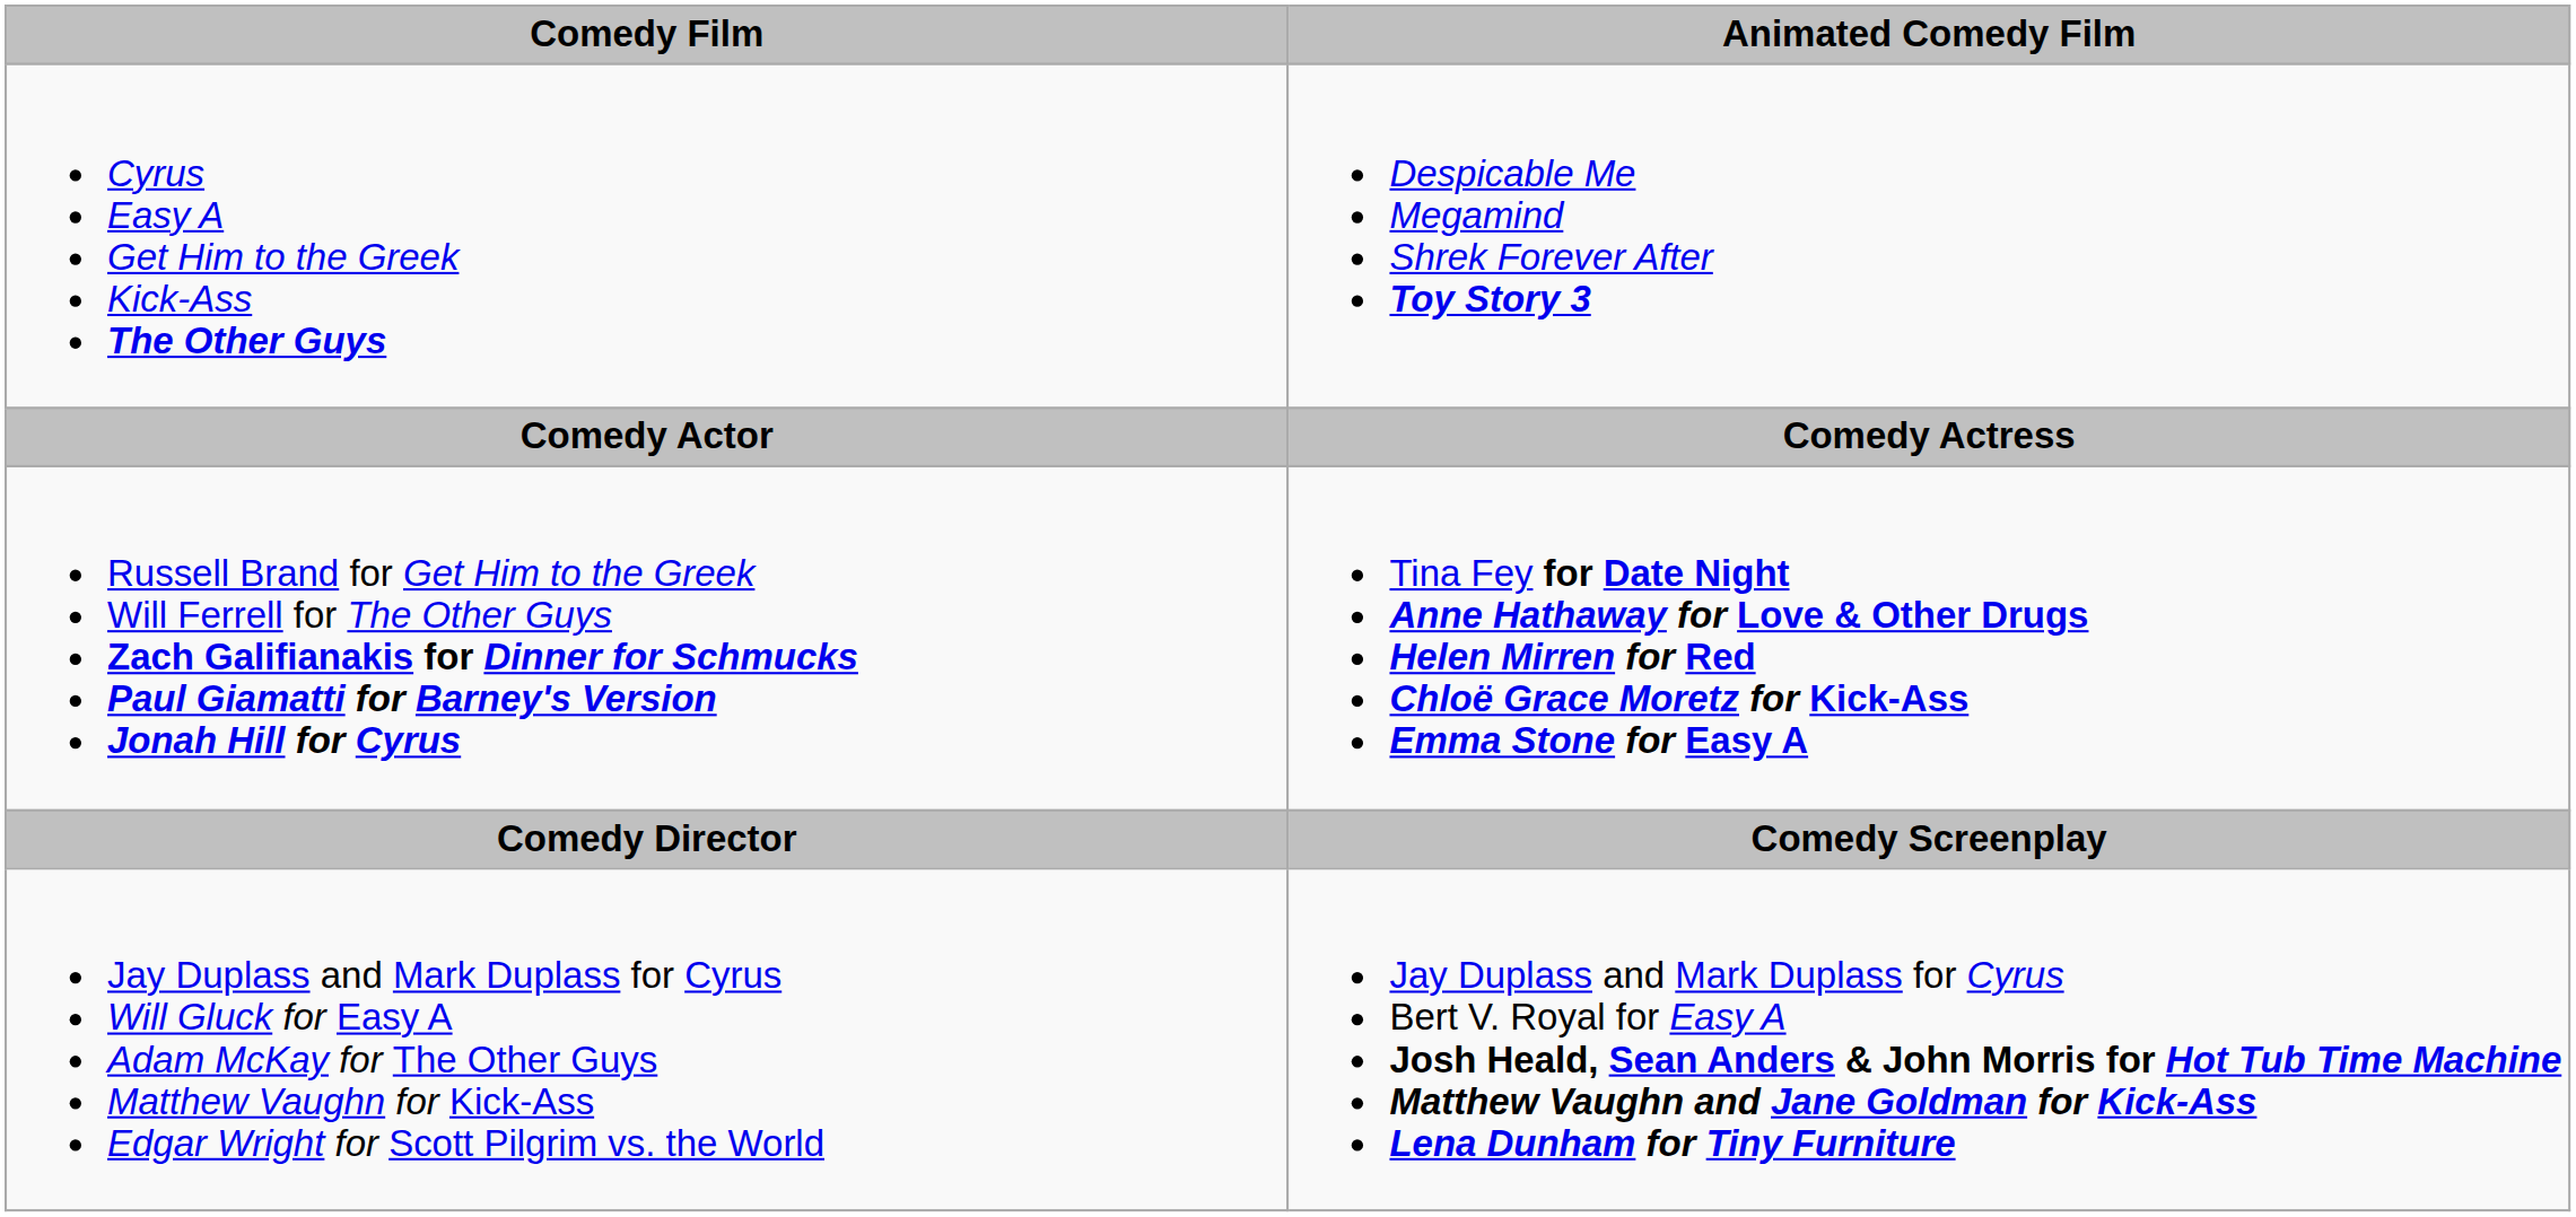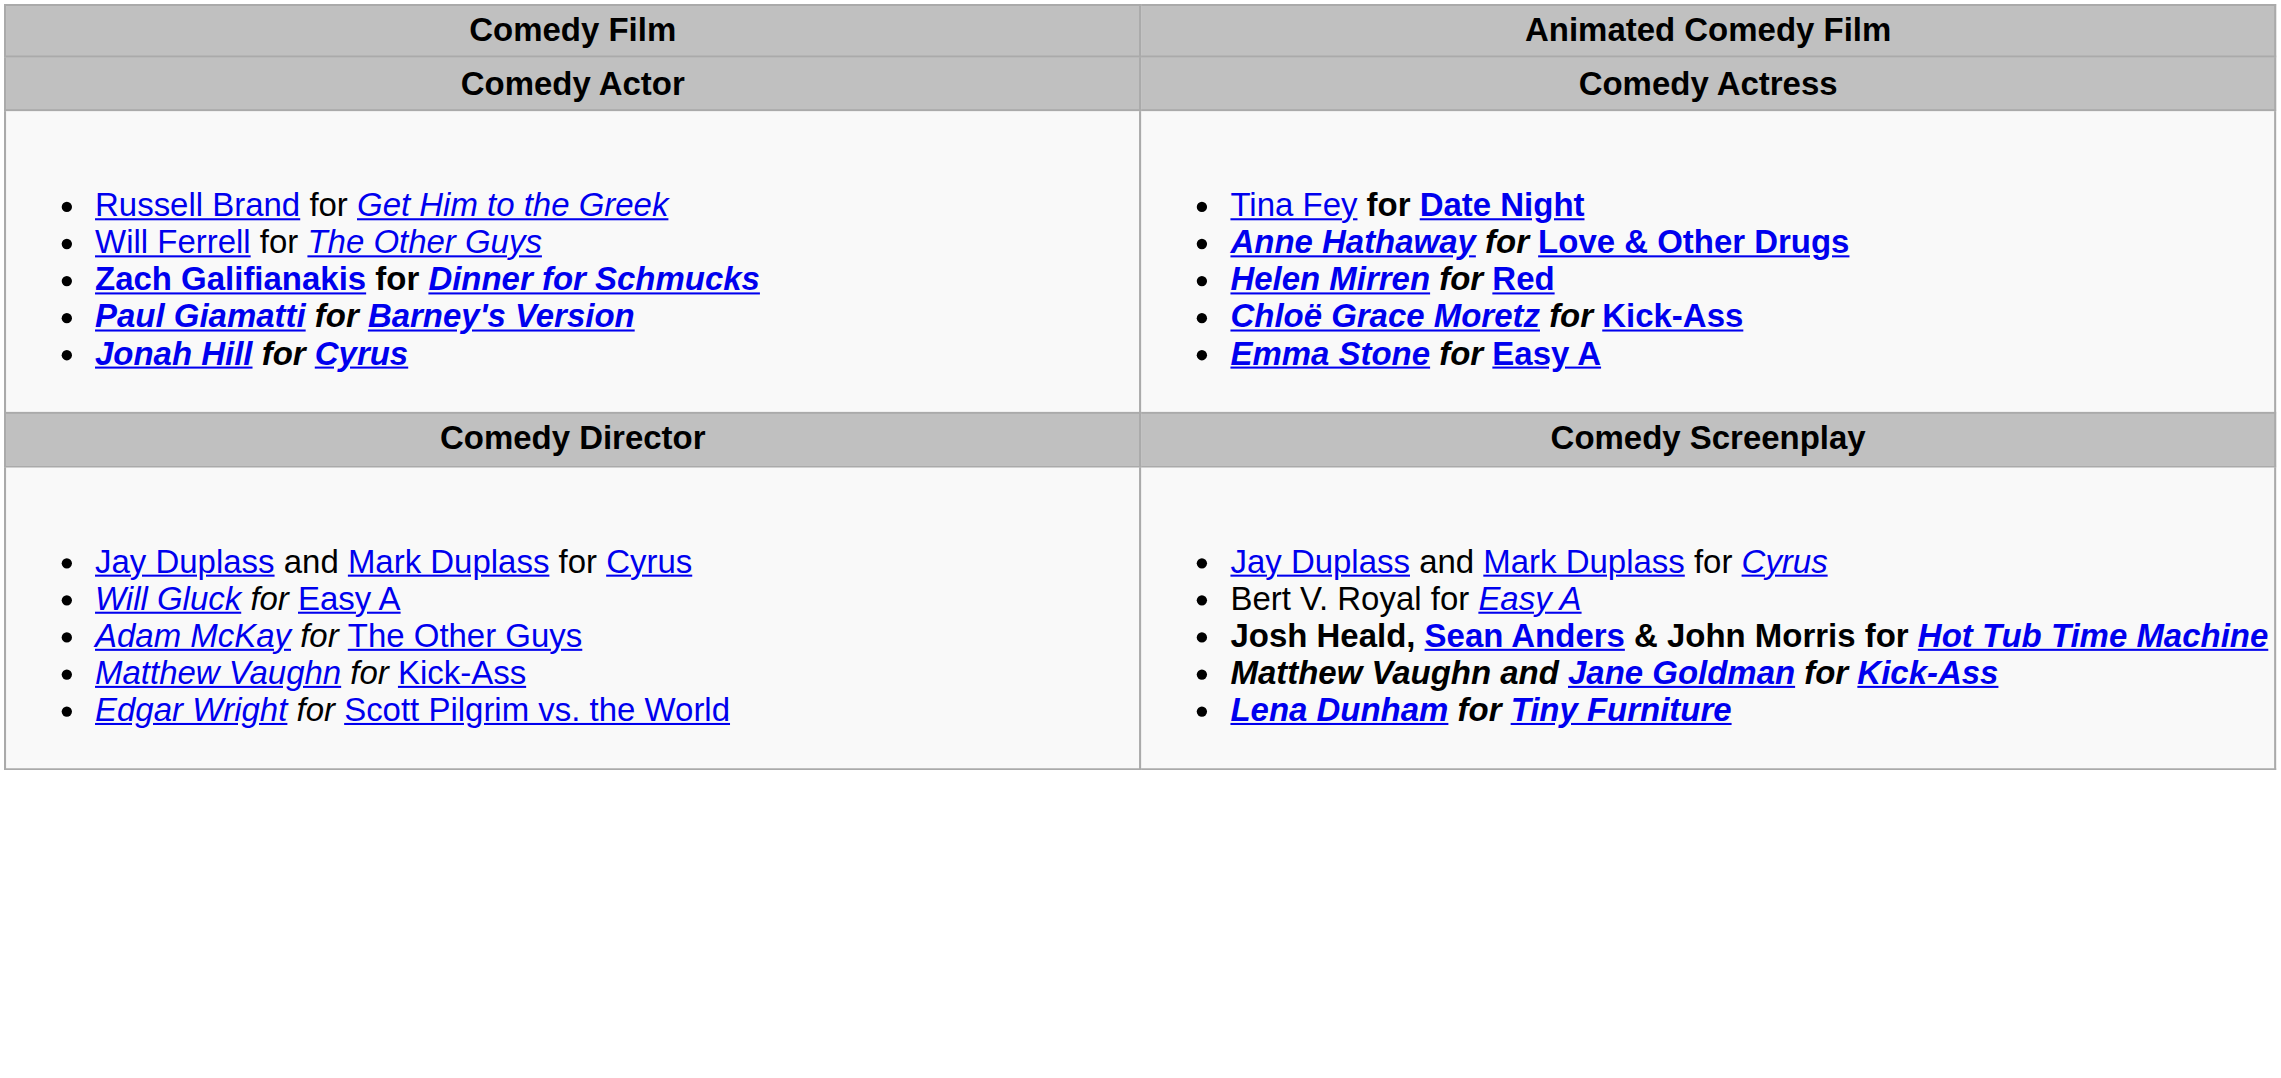- row: Cyrus Easy A Get Him to the Greek Kick-Ass The Other Guys | Despicable Me Megamind Shrek Forever After Toy Story 3
